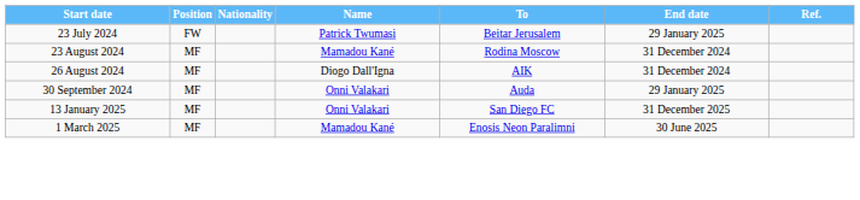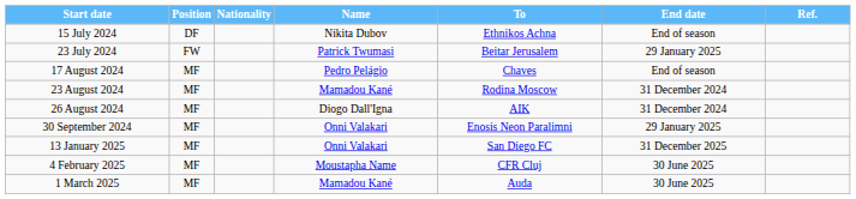+ row: 15 July 2024 | DF | Nikita Dubov | Ethnikos Achna | End of season
+ row: 17 August 2024 | MF | Pedro Pelágio | Chaves | End of season
30 September 2024 | To: Auda -> Enosis Neon Paralimni
+ row: 4 February 2025 | MF | Moustapha Name | CFR Cluj | 30 June 2025
1 March 2025 | To: Enosis Neon Paralimni -> Auda
